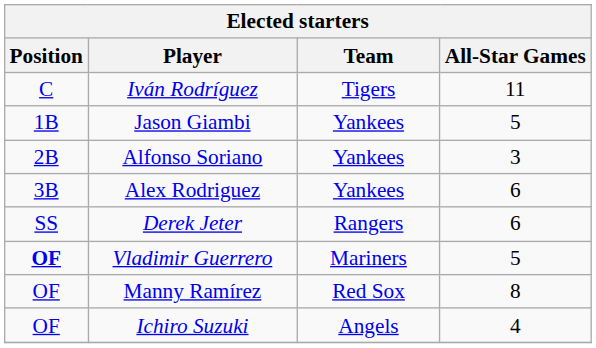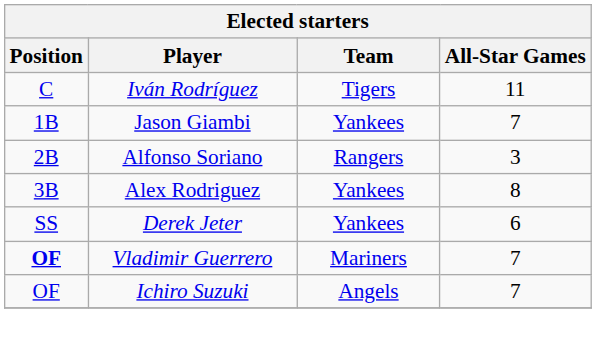Jason Giambi | All-Star Games: 5 -> 7
Alfonso Soriano | Team: Yankees -> Rangers
Alex Rodriguez | All-Star Games: 6 -> 8
Derek Jeter | Team: Rangers -> Yankees
Vladimir Guerrero | All-Star Games: 5 -> 7
- row: OF | Manny Ramírez | Red Sox | 8
Ichiro Suzuki | All-Star Games: 4 -> 7
